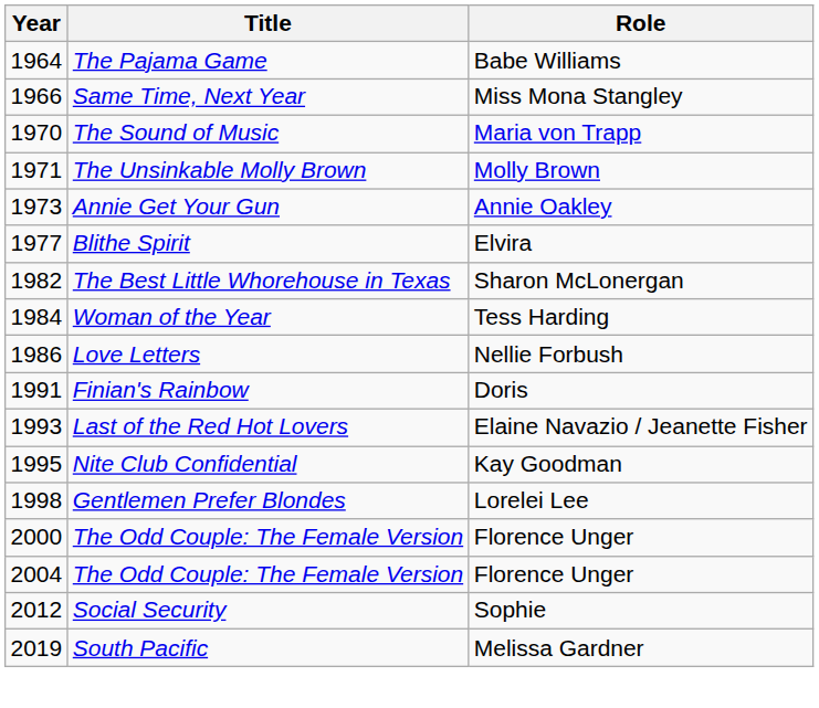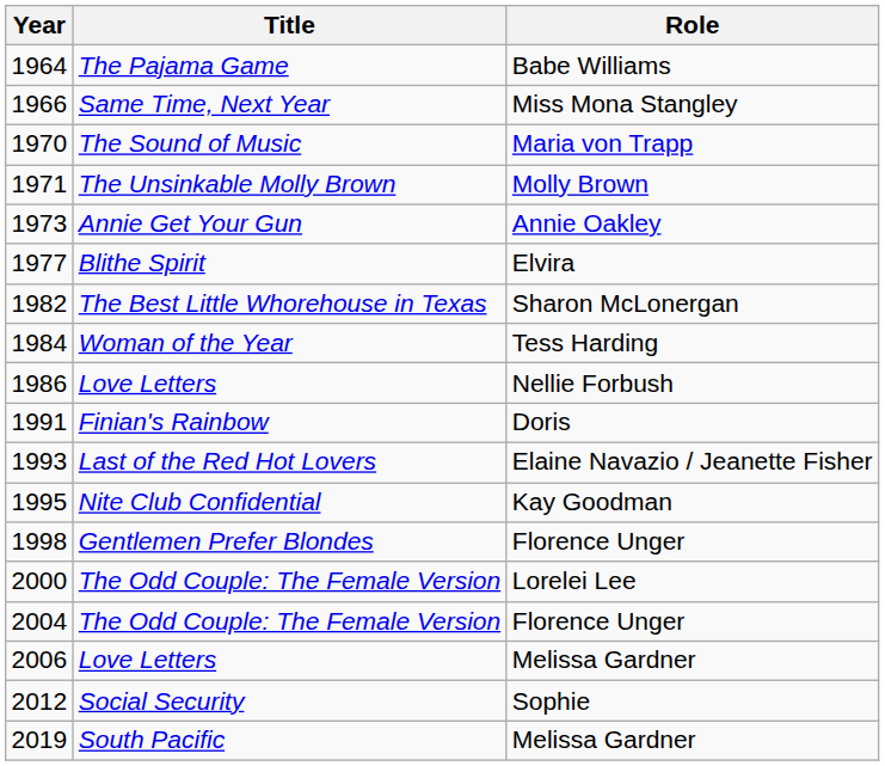1998 | Role: Lorelei Lee -> Florence Unger
2000 | Role: Florence Unger -> Lorelei Lee
+ row: 2006 | Love Letters | Melissa Gardner
